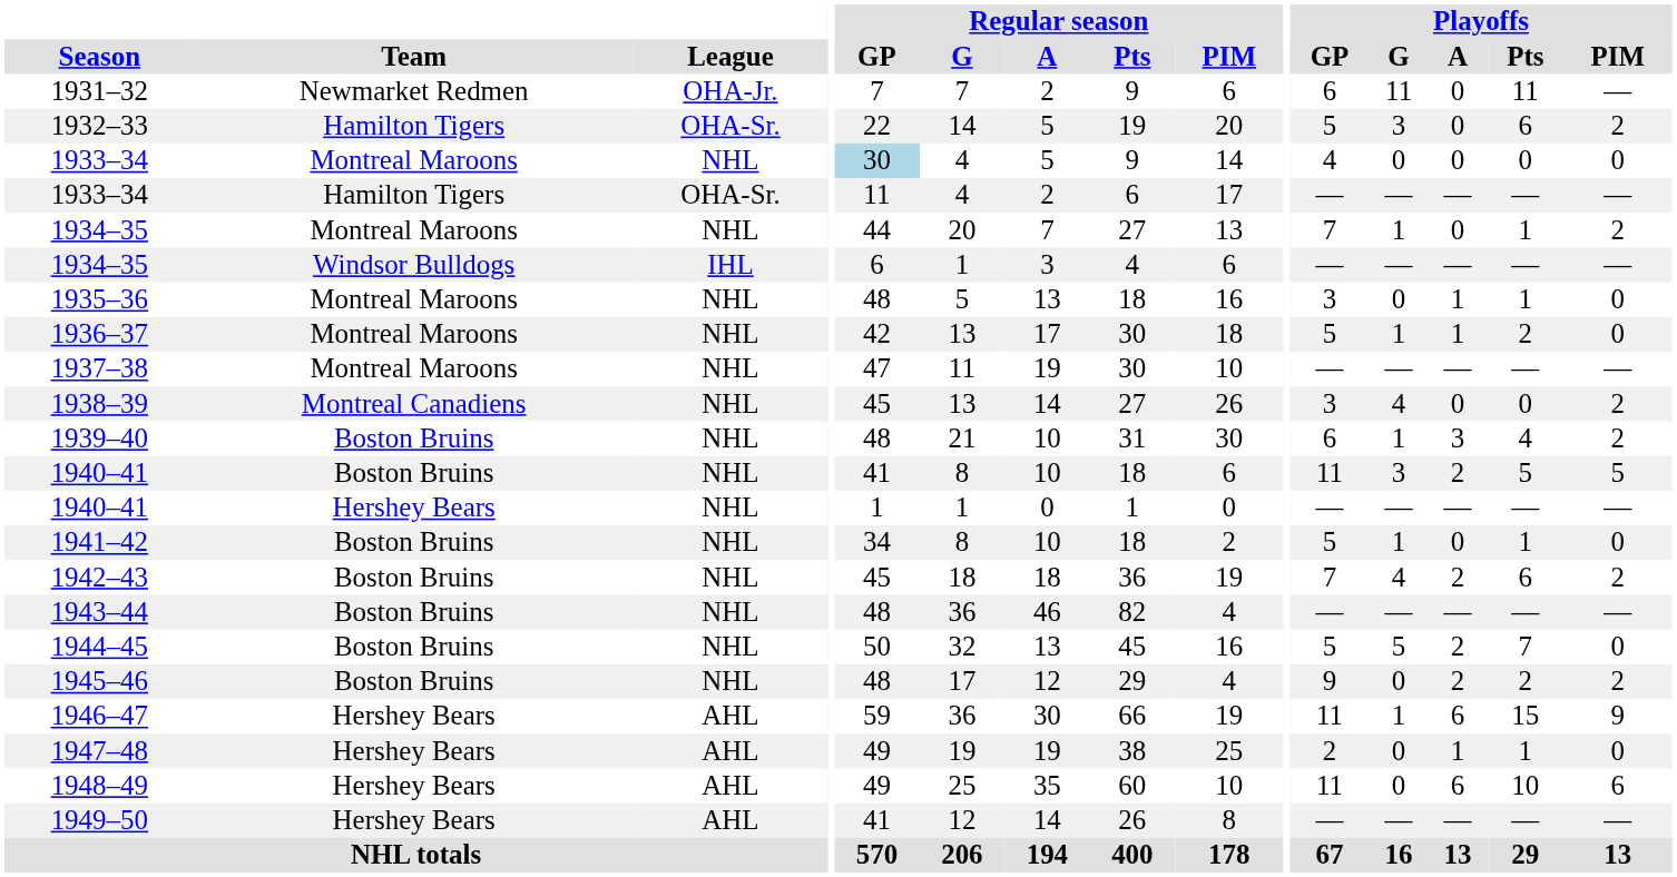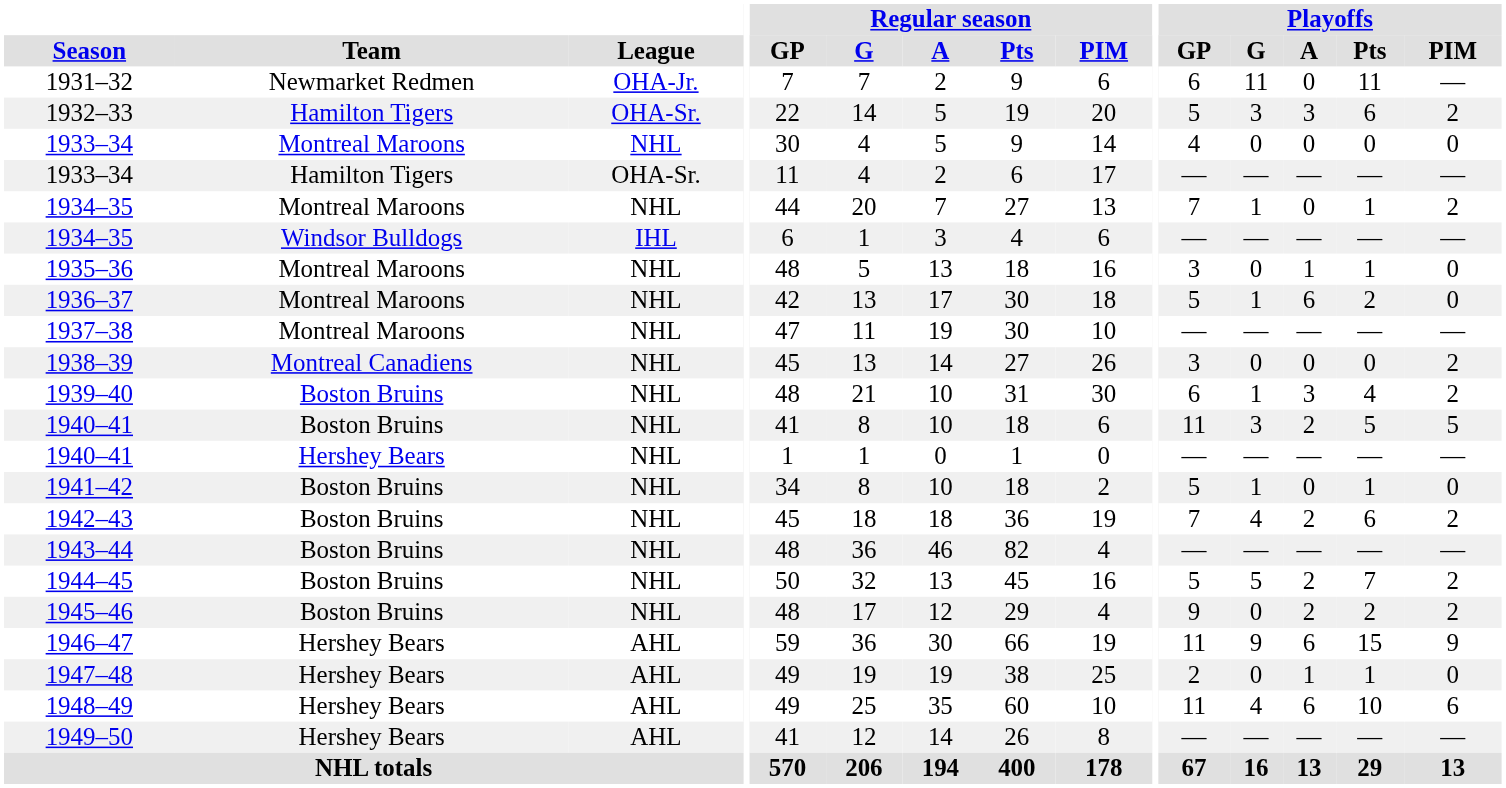1932–33 | Playoffs / A: 0 -> 3
1933–34 / Montreal Maroons | Regular season / GP: lightblue background -> no background
1936–37 | Playoffs / A: 1 -> 6
1938–39 | Playoffs / G: 4 -> 0
1944–45 | Playoffs / PIM: 0 -> 2
1946–47 | Playoffs / G: 1 -> 9
1948–49 | Playoffs / G: 0 -> 4
